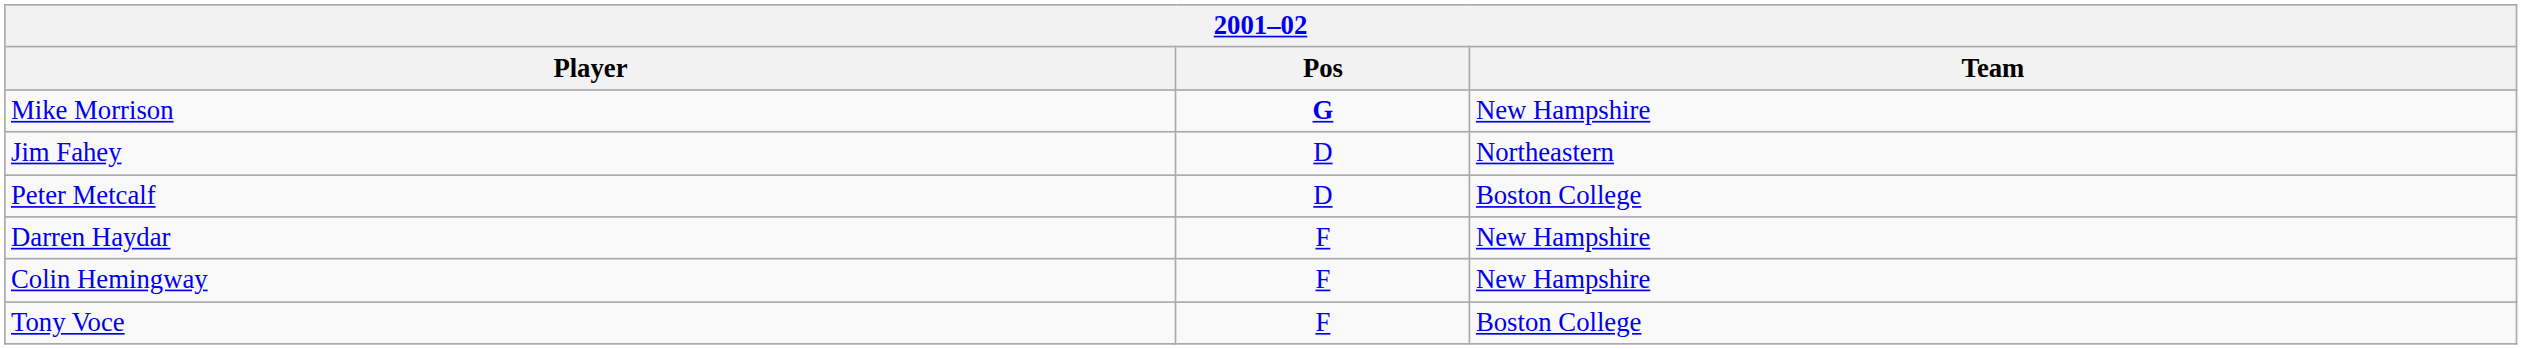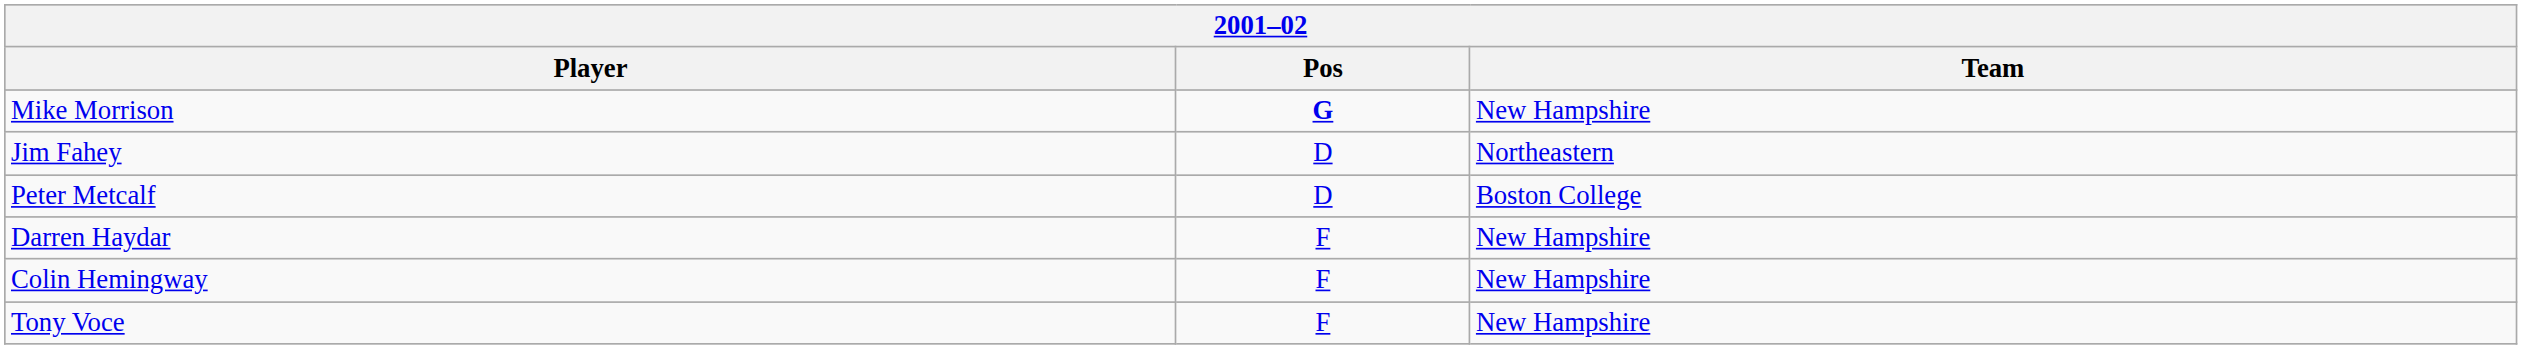Tony Voce | Team: Boston College -> New Hampshire
